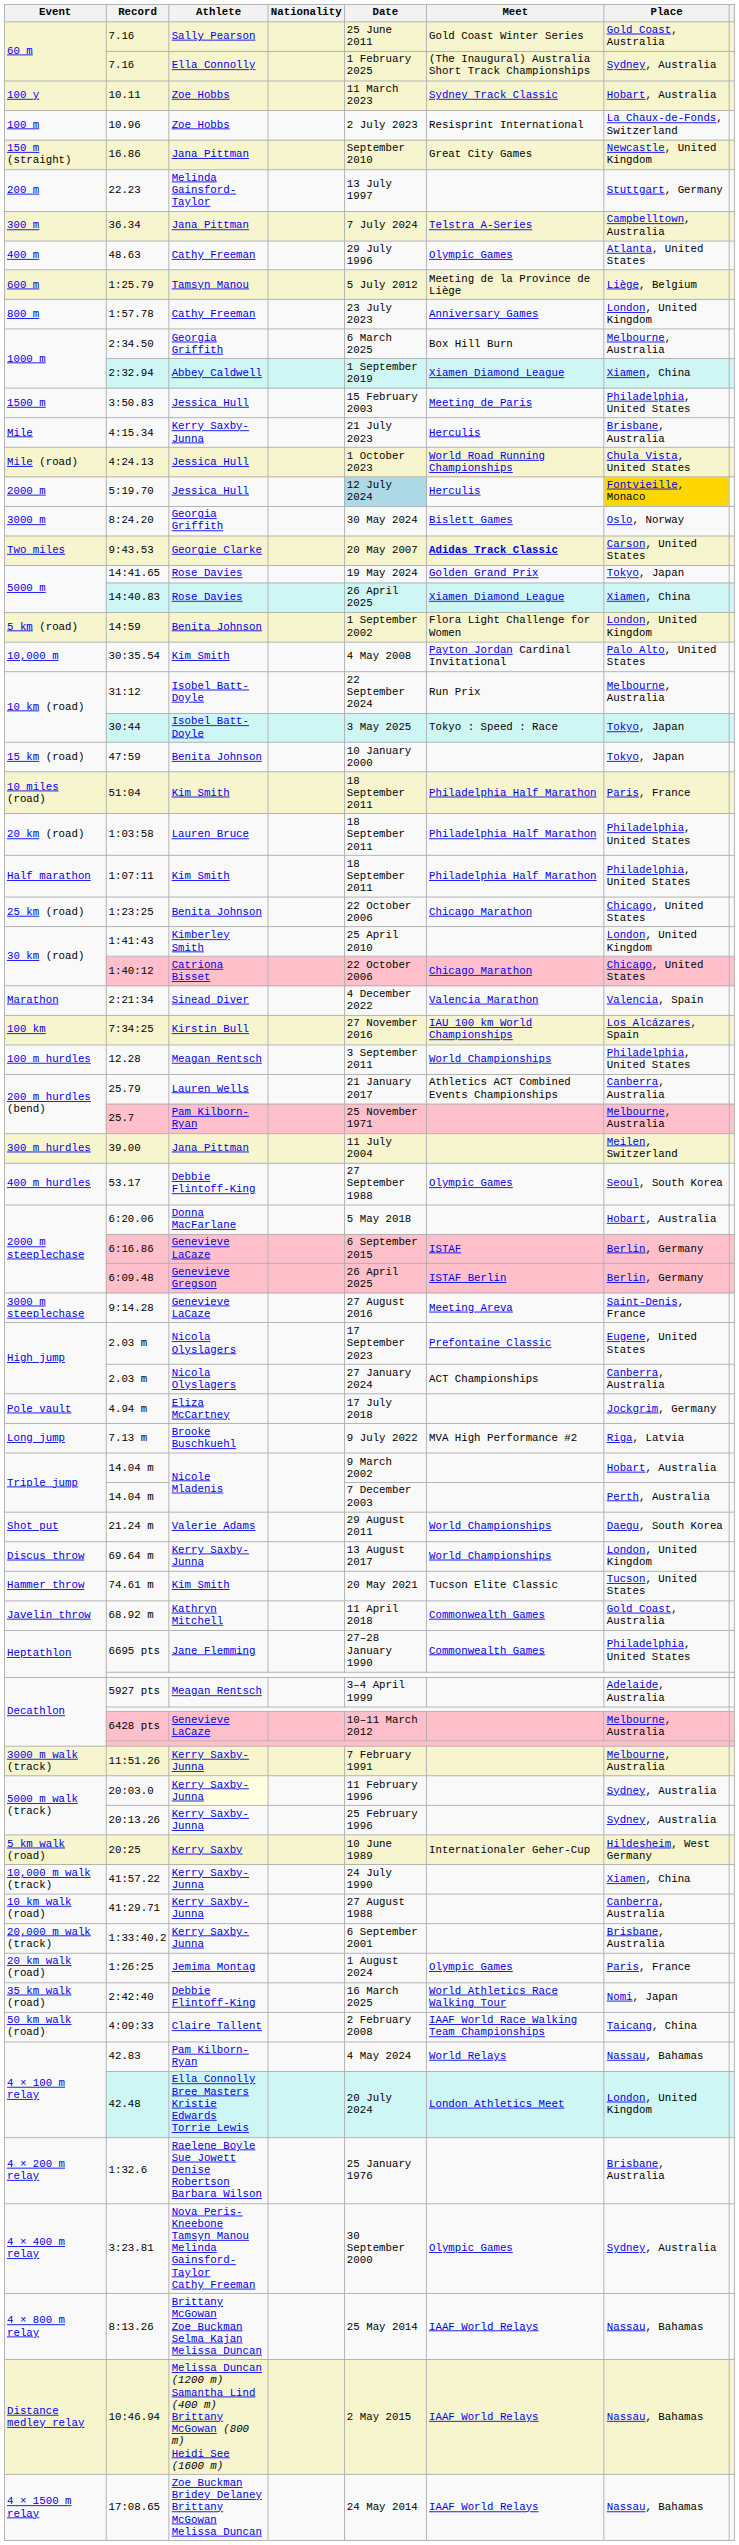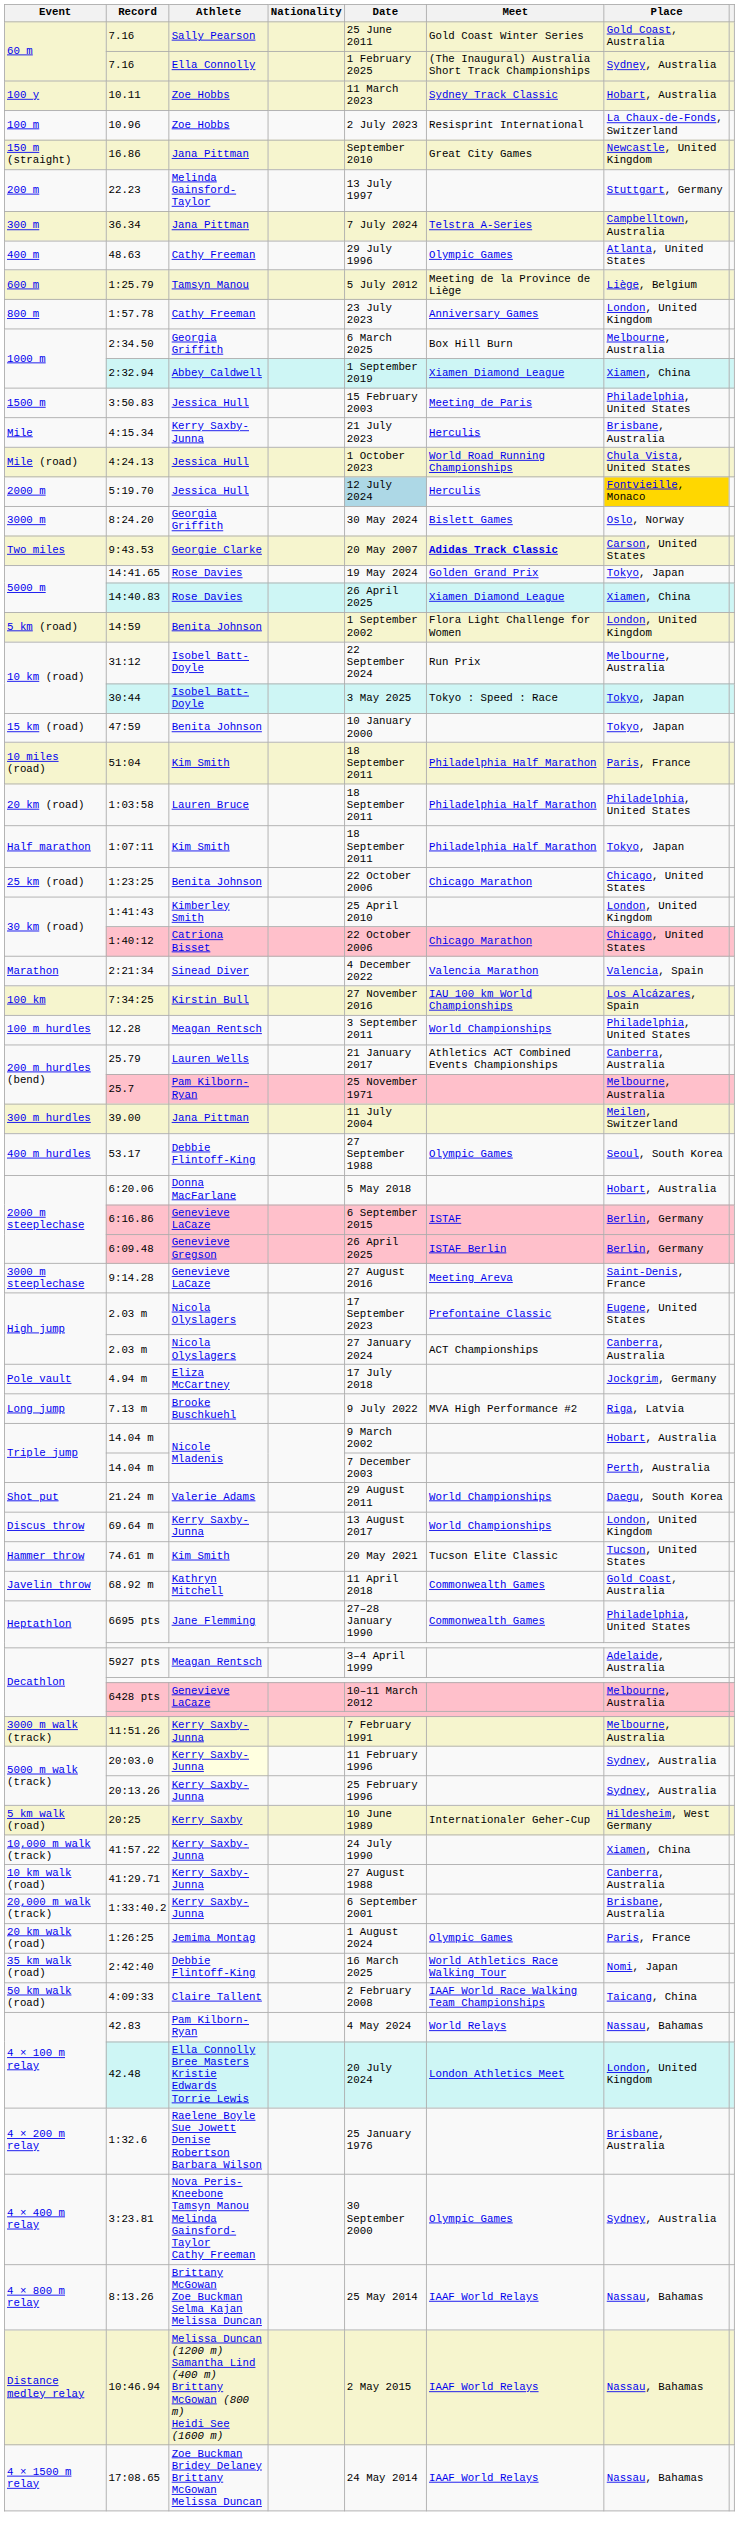- row: 10,000 m | 30:35.54 | Kim Smith | 4 May 2008 | Payton Jordan Cardinal Invitational | Palo Alto, United States
1:07:11 | Place: Philadelphia, United States -> Tokyo, Japan
